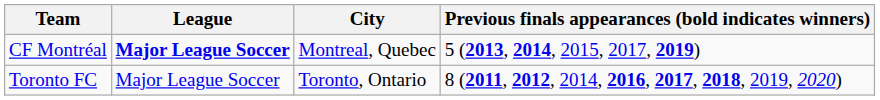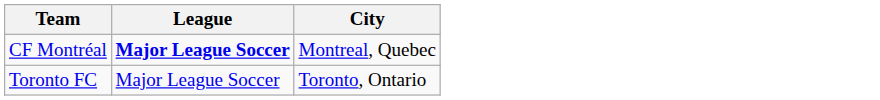- column: Previous finals appearances (bold indicates winners) | 5 (2013, 2014, 2015, 2017, 2019) | 8 (2011, 2012, 2014, 2016, 2017, 2018, 2019, 2020)
